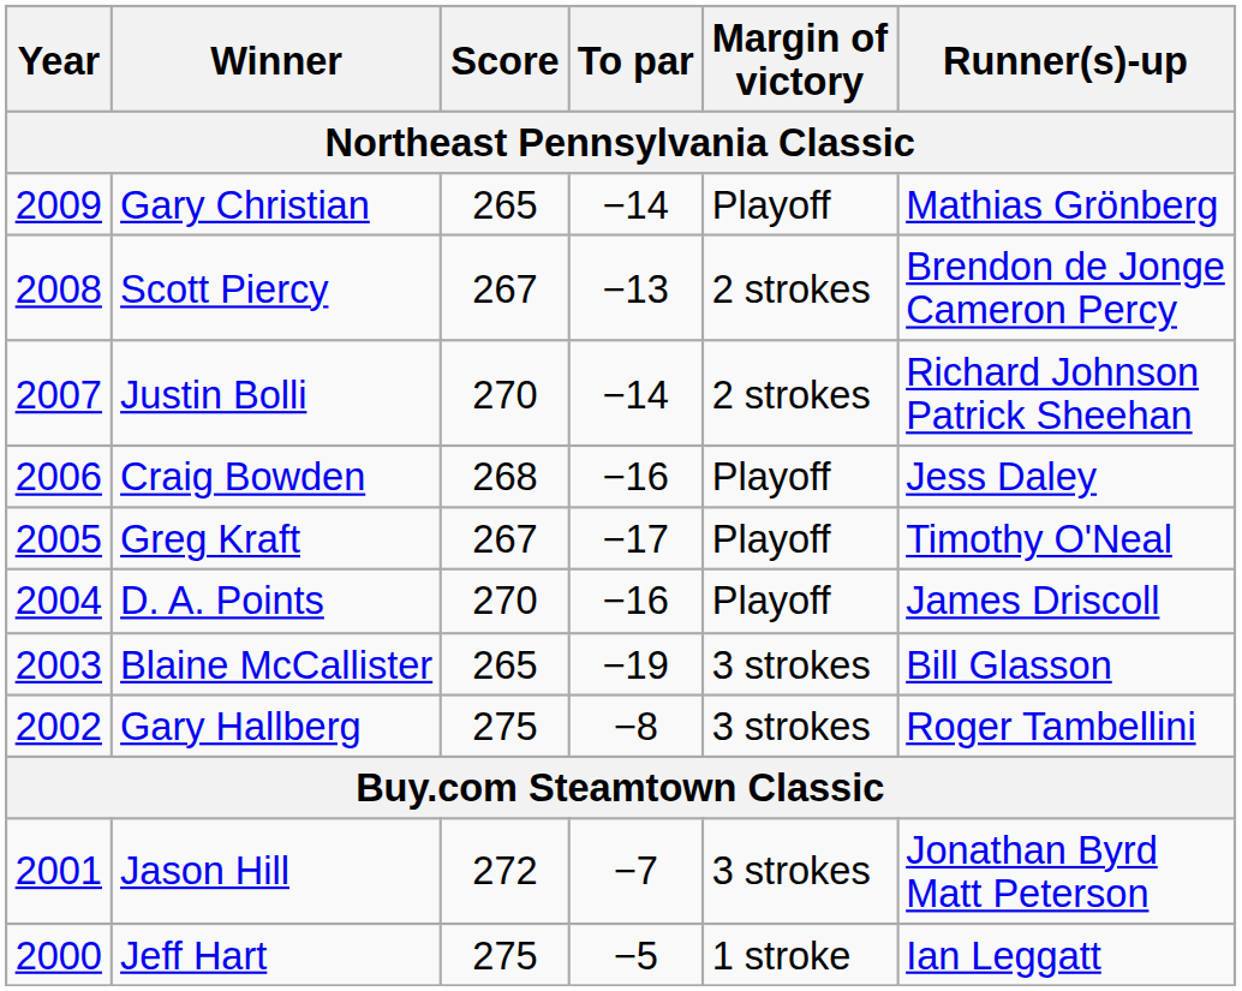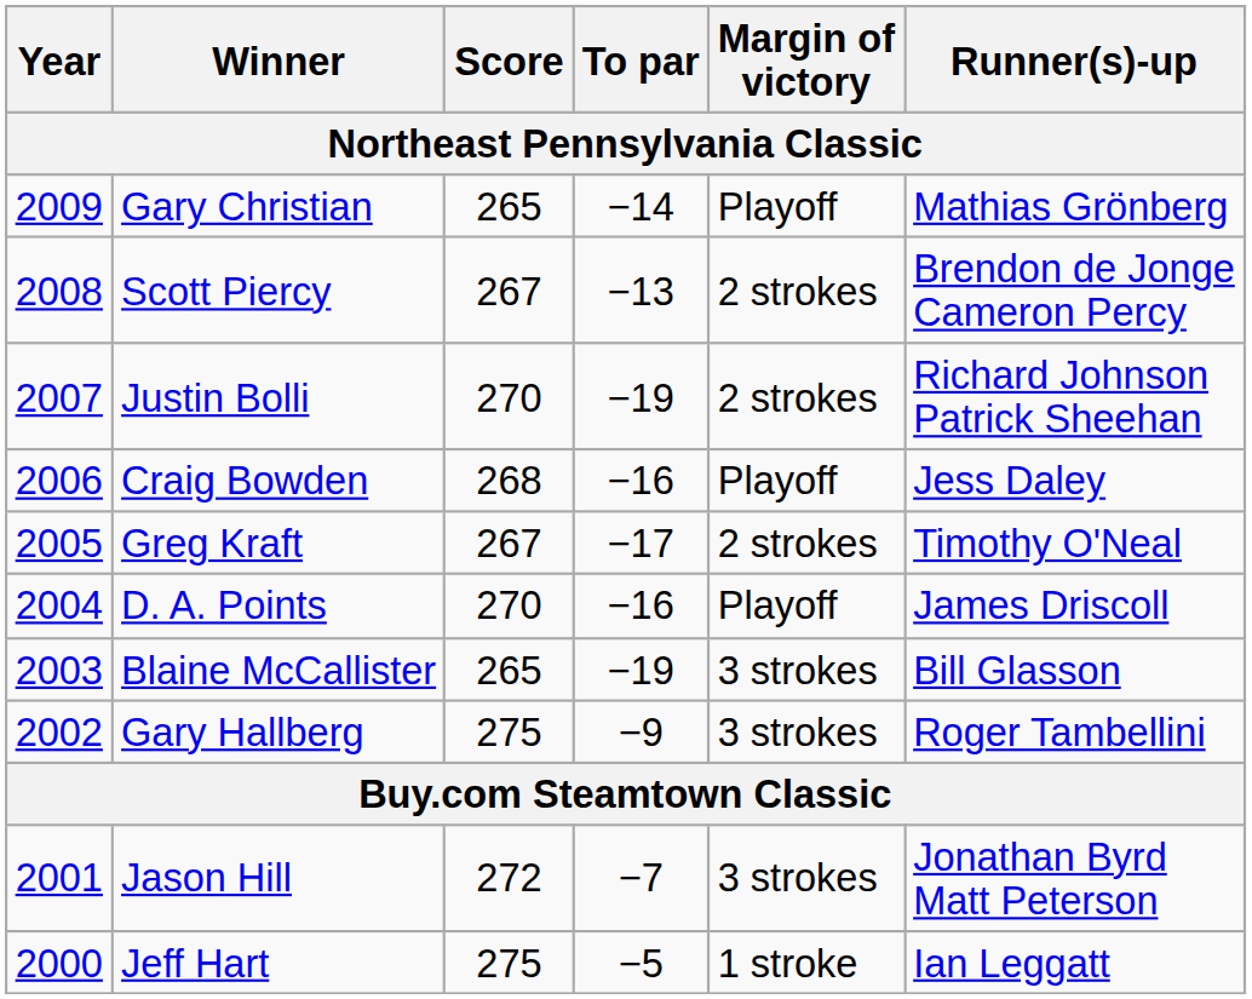Justin Bolli | To par: −14 -> −19
Greg Kraft | Margin of victory: Playoff -> 2 strokes
Gary Hallberg | To par: −8 -> −9
